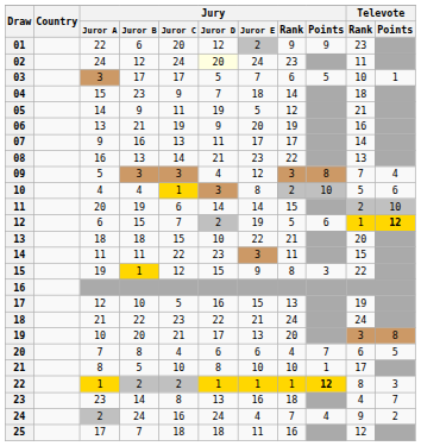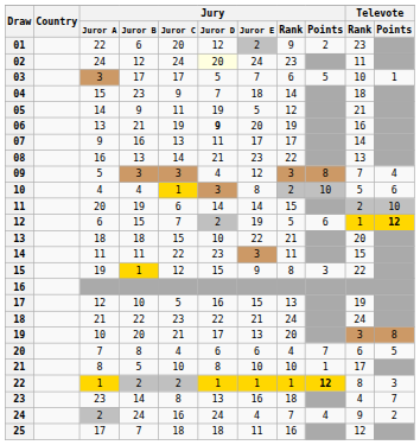01 | Jury / Points: 9 -> 2
06 | Jury / Juror D: normal -> bold
